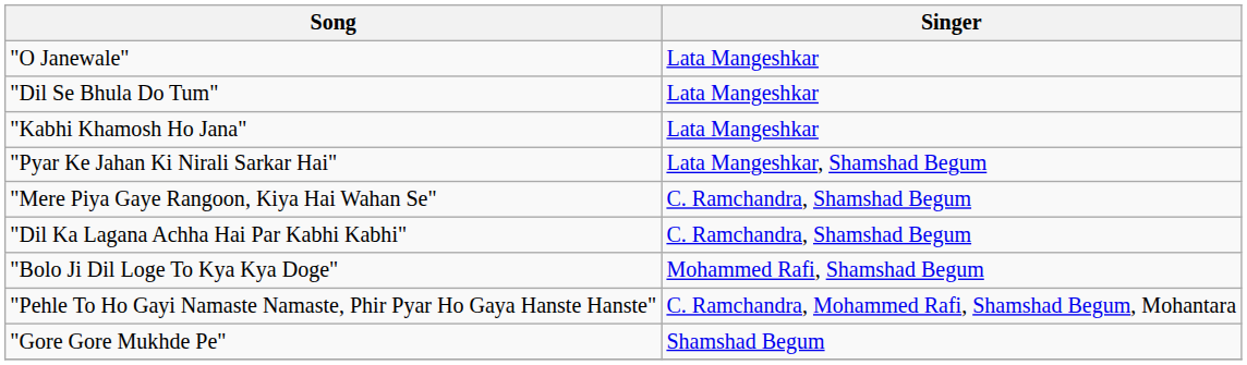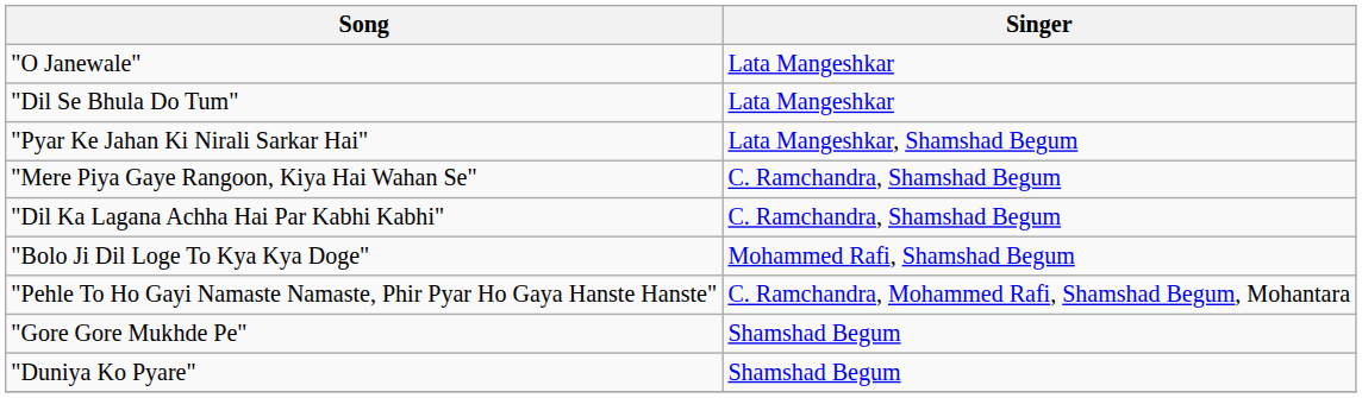- row: "Kabhi Khamosh Ho Jana" | Lata Mangeshkar
+ row: "Duniya Ko Pyare" | Shamshad Begum
